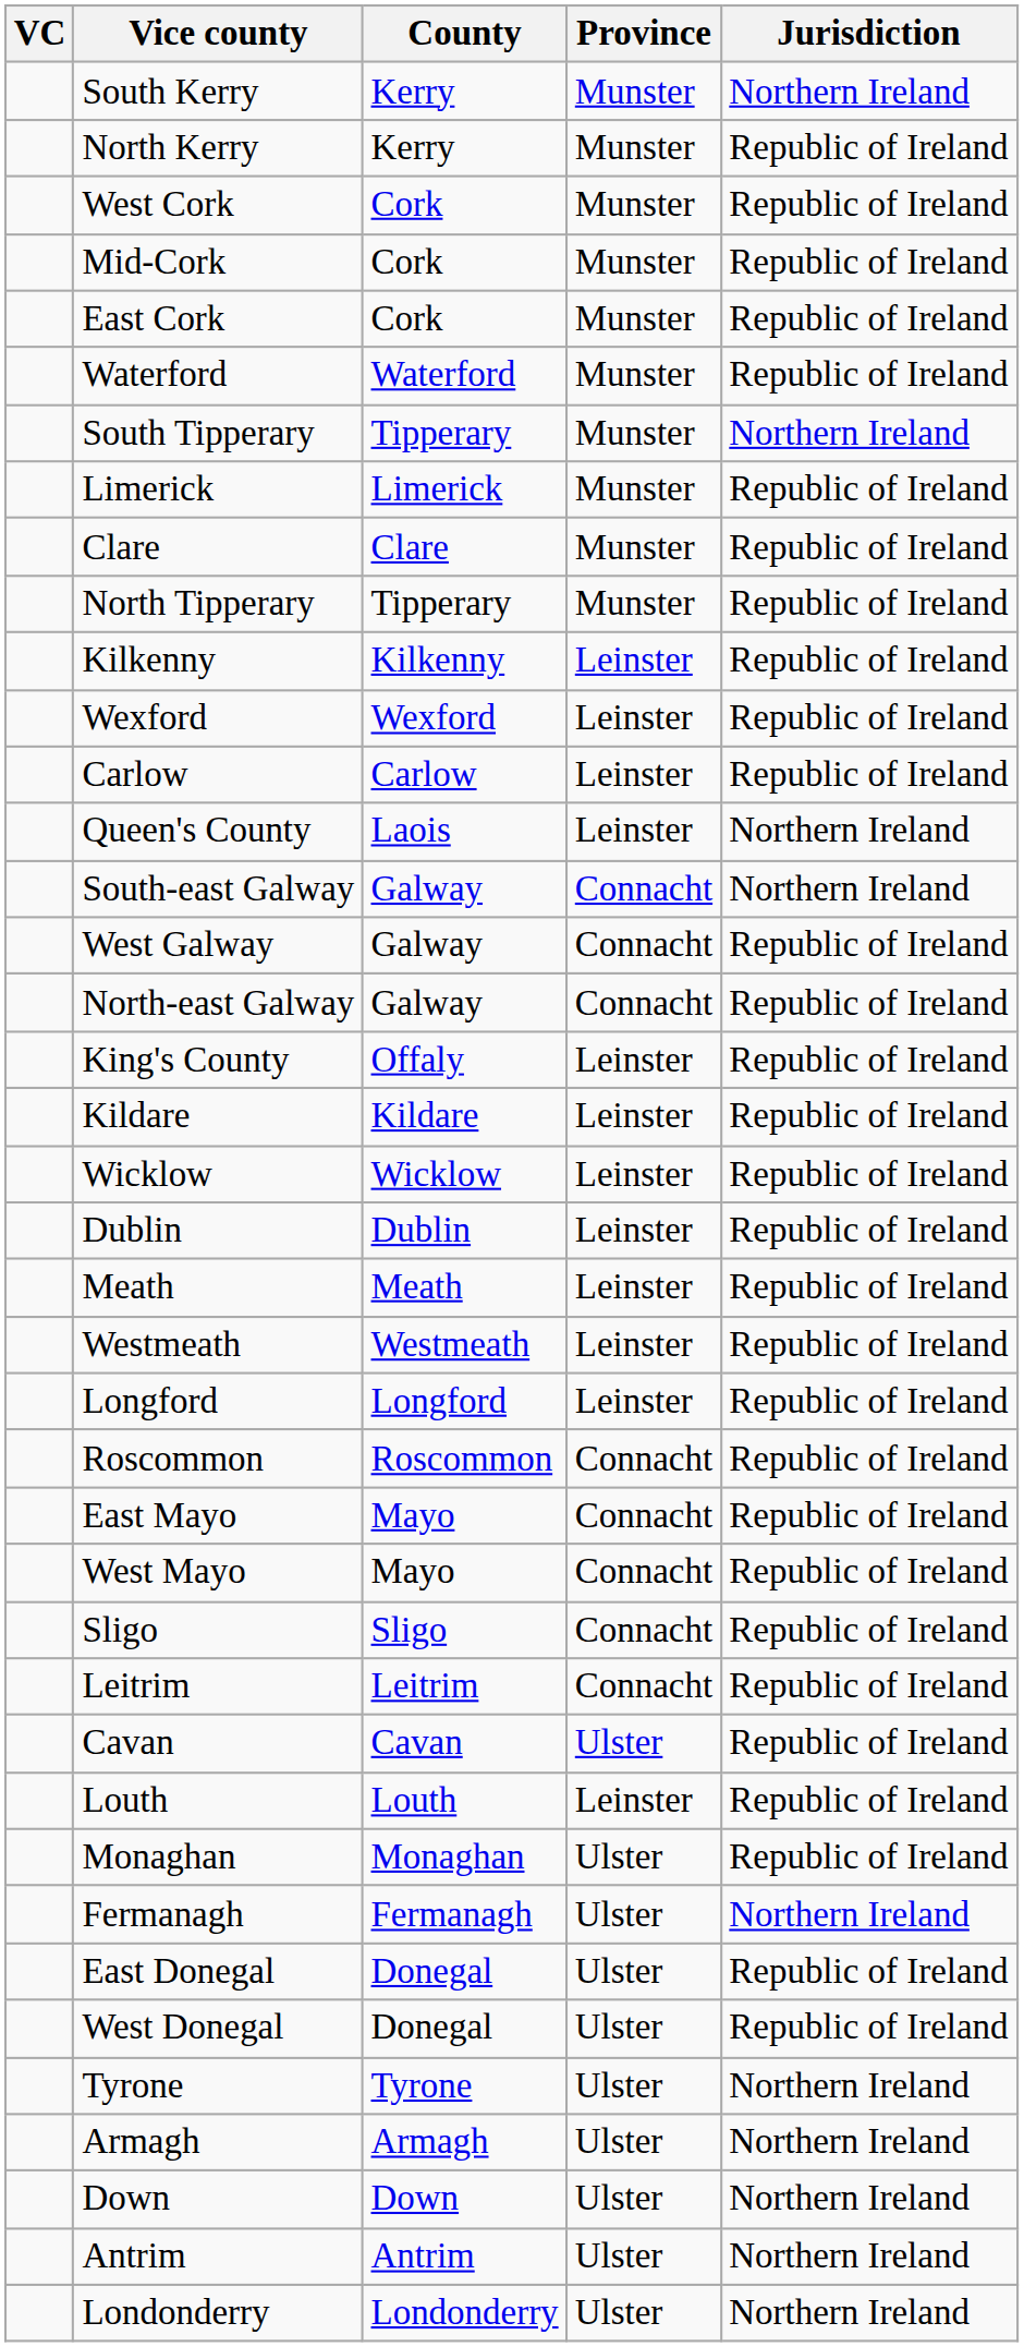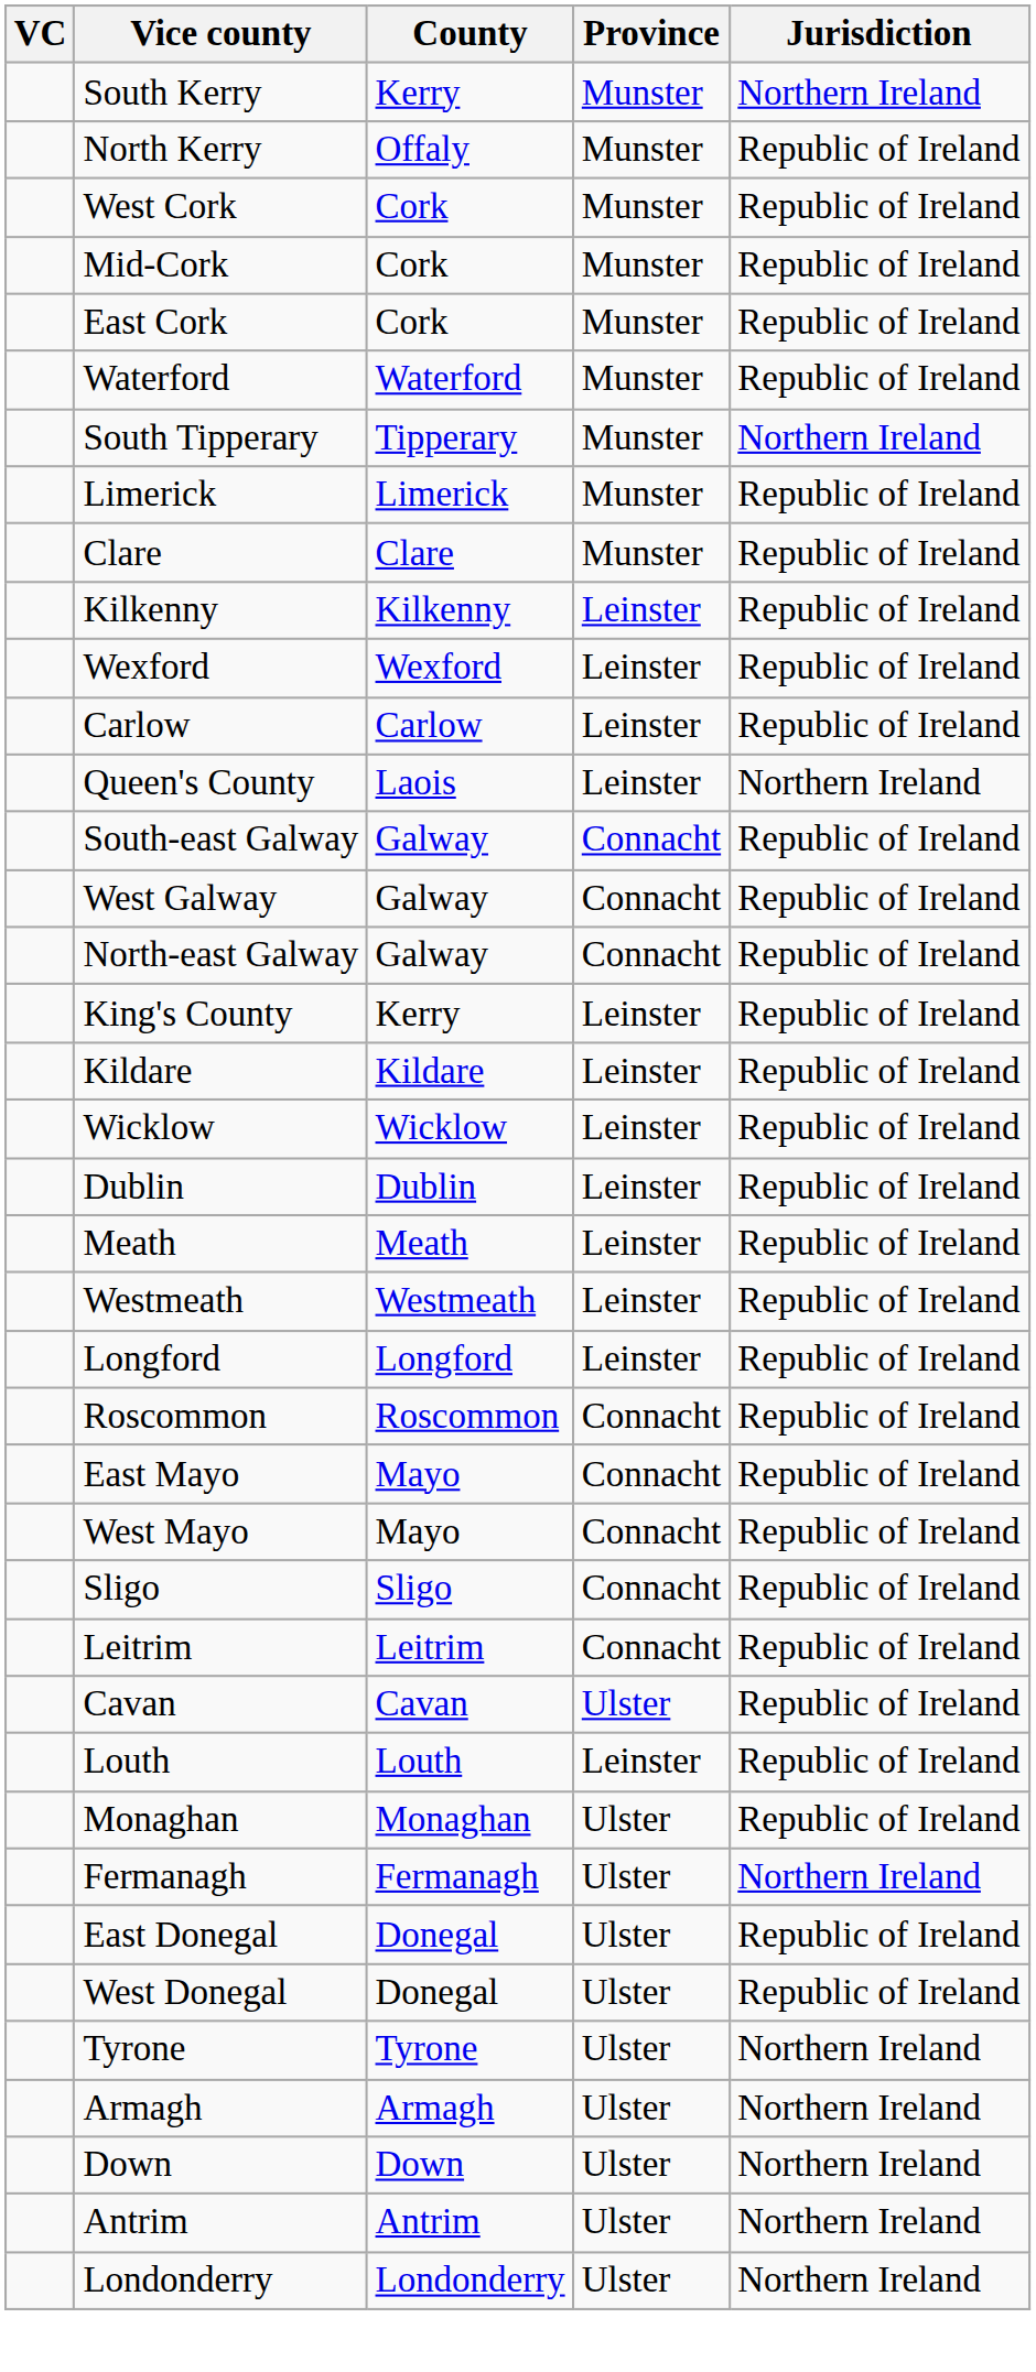North Kerry | County: Kerry -> Offaly
- row: North Tipperary | Tipperary | Munster | Republic of Ireland
South-east Galway | Jurisdiction: Northern Ireland -> Republic of Ireland
King's County | County: Offaly -> Kerry
